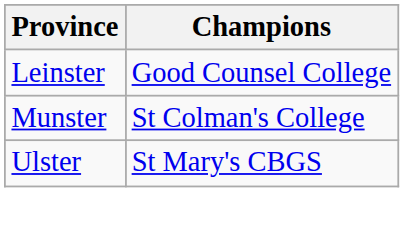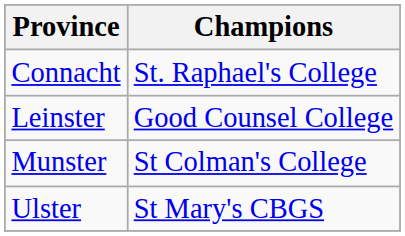+ row: Connacht | St. Raphael's College
